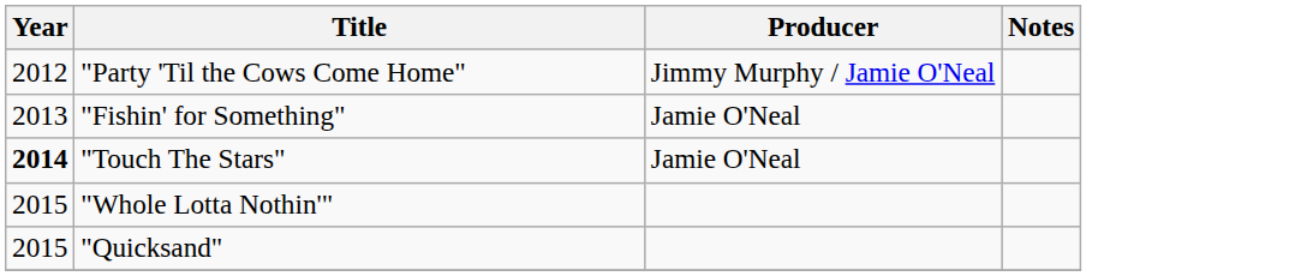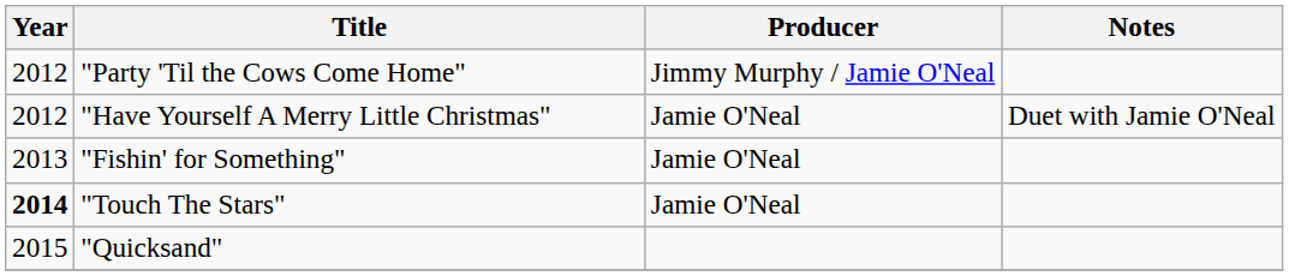+ row: 2012 | "Have Yourself A Merry Little Christmas" | Jamie O'Neal | Duet with Jamie O'Neal
- row: 2015 | "Whole Lotta Nothin'"
